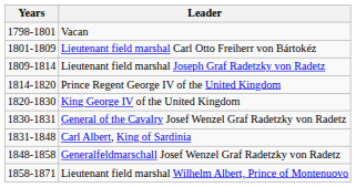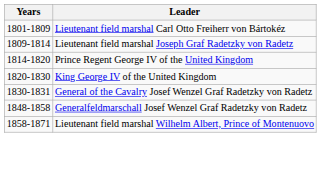- row: 1798-1801 | Vacan
- row: 1831-1848 | Carl Albert, King of Sardinia
